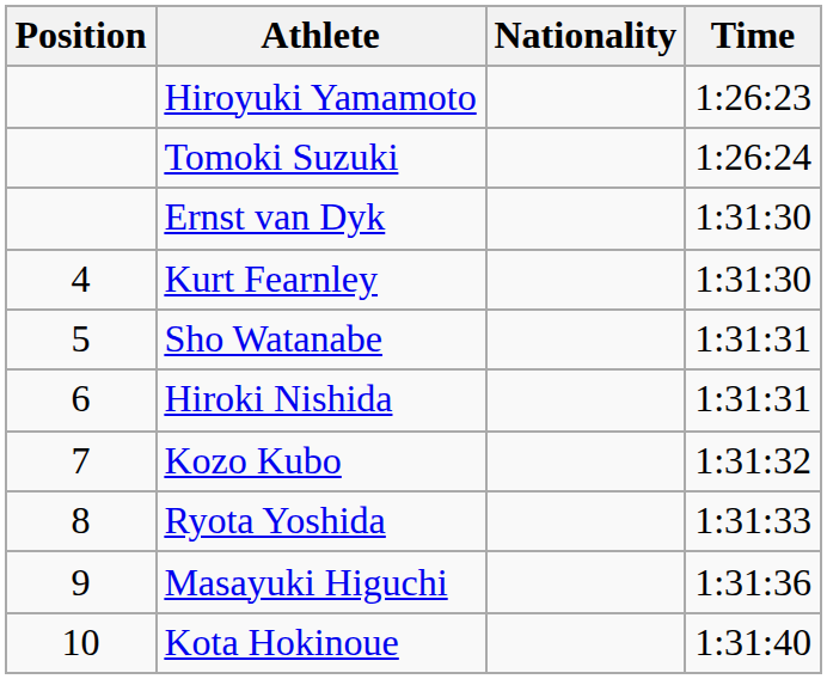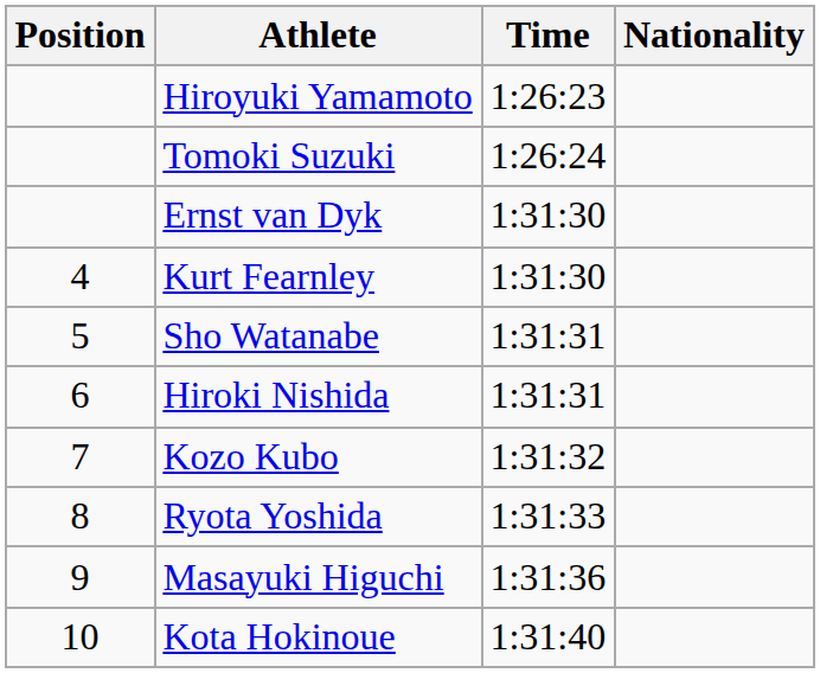columns swapped: Nationality <-> Time
